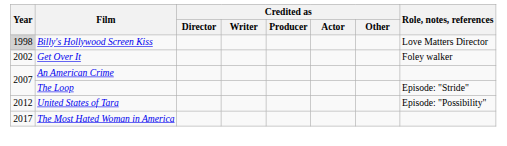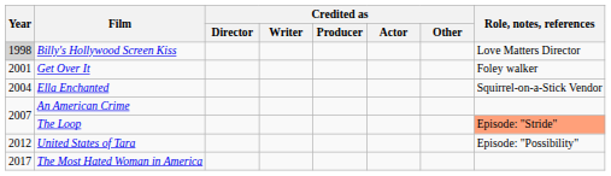Get Over It | Year: 2002 -> 2001
+ row: 2004 | Ella Enchanted | Squirrel-on-a-Stick Vendor
The Loop | Role, notes, references: no background -> lightsalmon background
